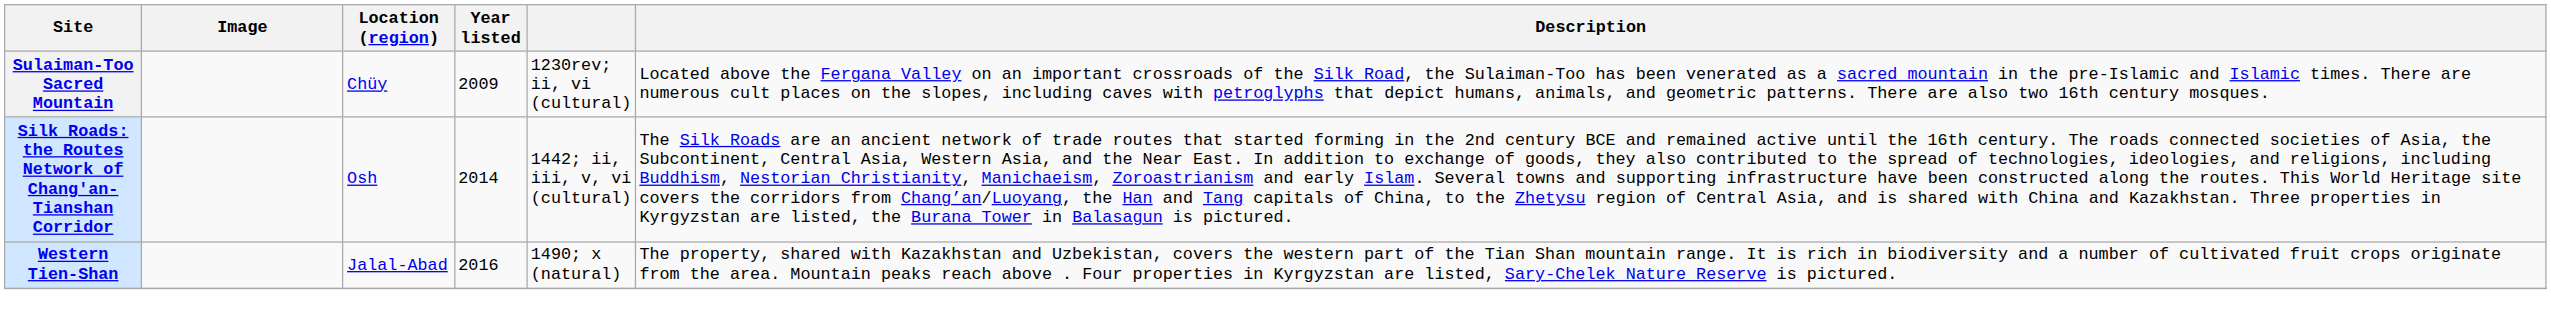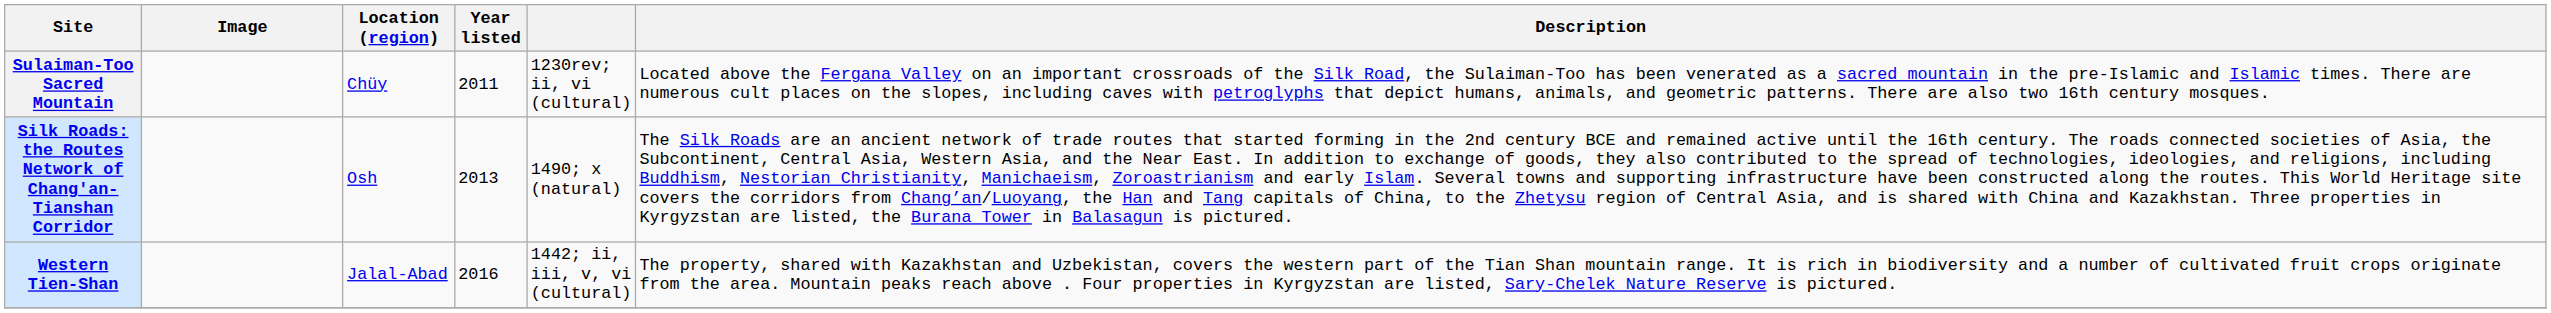Sulaiman-Too Sacred Mountain | Year listed: 2009 -> 2011
Silk Roads: the Routes Network of Chang'an-Tianshan Corridor | Year listed: 2014 -> 2013
Silk Roads: the Routes Network of Chang'an-Tianshan Corridor | column 5: 1442; ii, iii, v, vi (cultural) -> 1490; x (natural)
Western Tien-Shan | column 5: 1490; x (natural) -> 1442; ii, iii, v, vi (cultural)
